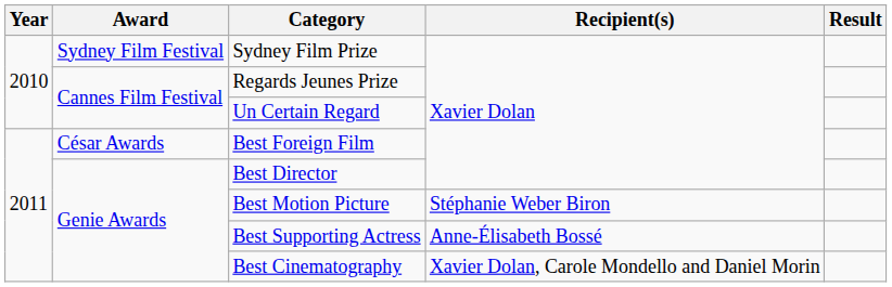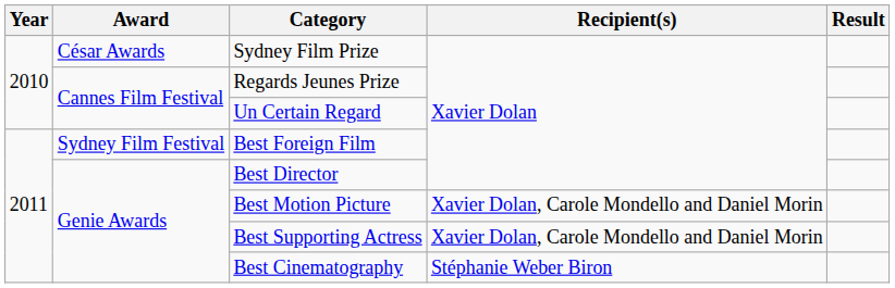Sydney Film Prize | Award: Sydney Film Festival -> César Awards
Best Foreign Film | Award: César Awards -> Sydney Film Festival
Best Motion Picture | Recipient(s): Stéphanie Weber Biron -> Xavier Dolan, Carole Mondello and Daniel Morin
Best Supporting Actress | Recipient(s): Anne-Élisabeth Bossé -> Xavier Dolan, Carole Mondello and Daniel Morin
Best Cinematography | Recipient(s): Xavier Dolan, Carole Mondello and Daniel Morin -> Stéphanie Weber Biron
